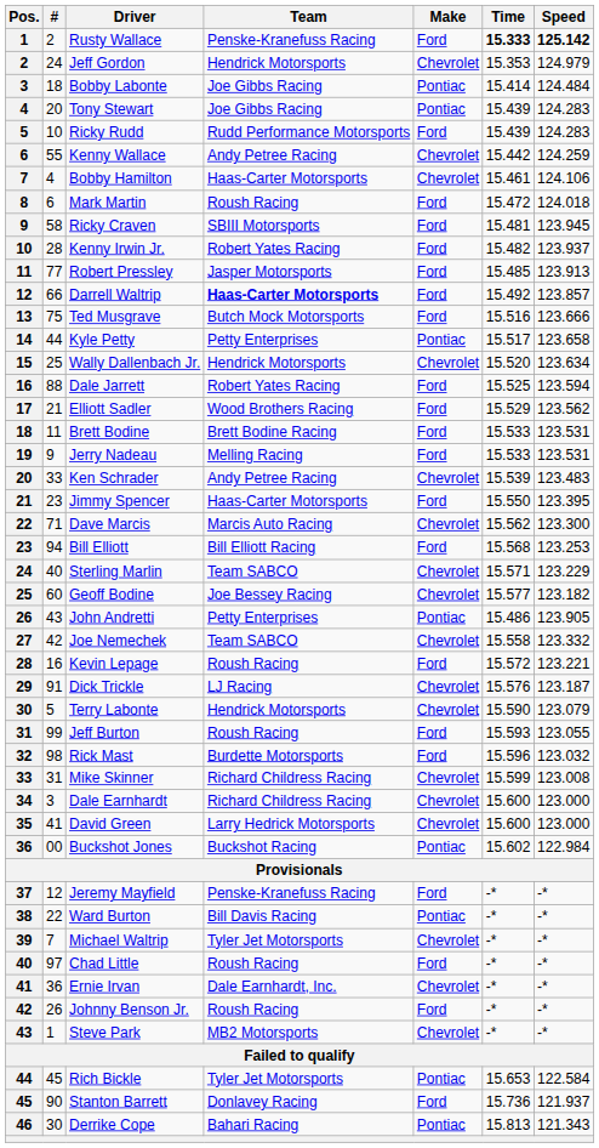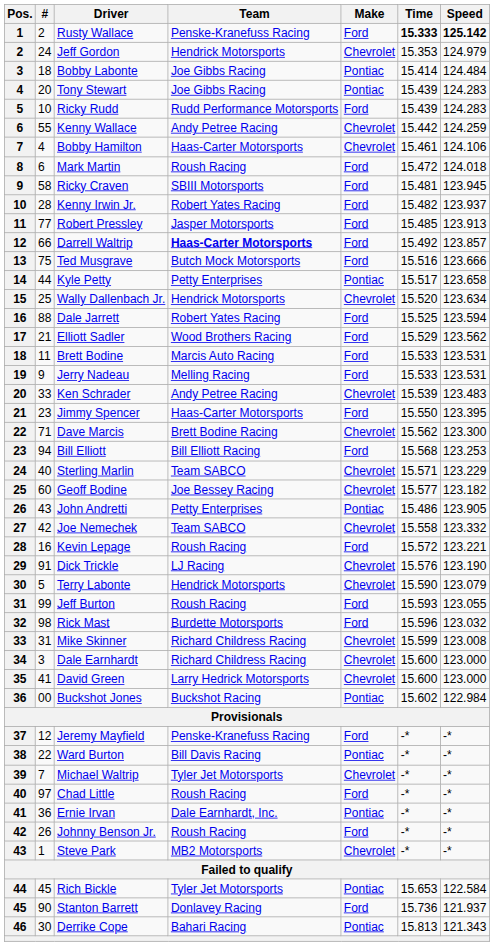Brett Bodine | Team: Brett Bodine Racing -> Marcis Auto Racing
Dave Marcis | Team: Marcis Auto Racing -> Brett Bodine Racing
Dick Trickle | Speed: 123.187 -> 123.190
Ernie Irvan | Make: Chevrolet -> Pontiac
